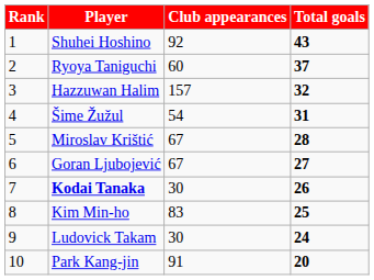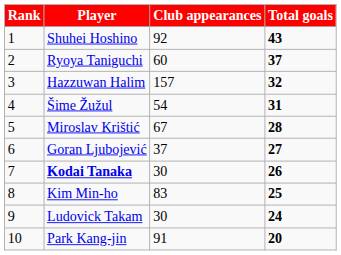Goran Ljubojević | Club appearances: 67 -> 37
